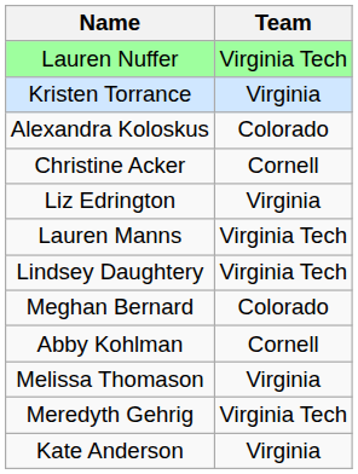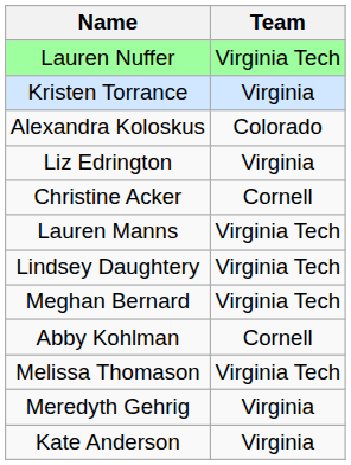rows swapped: Christine Acker <-> Liz Edrington
Meghan Bernard | Team: Colorado -> Virginia Tech
Melissa Thomason | Team: Virginia -> Virginia Tech
Meredyth Gehrig | Team: Virginia Tech -> Virginia
